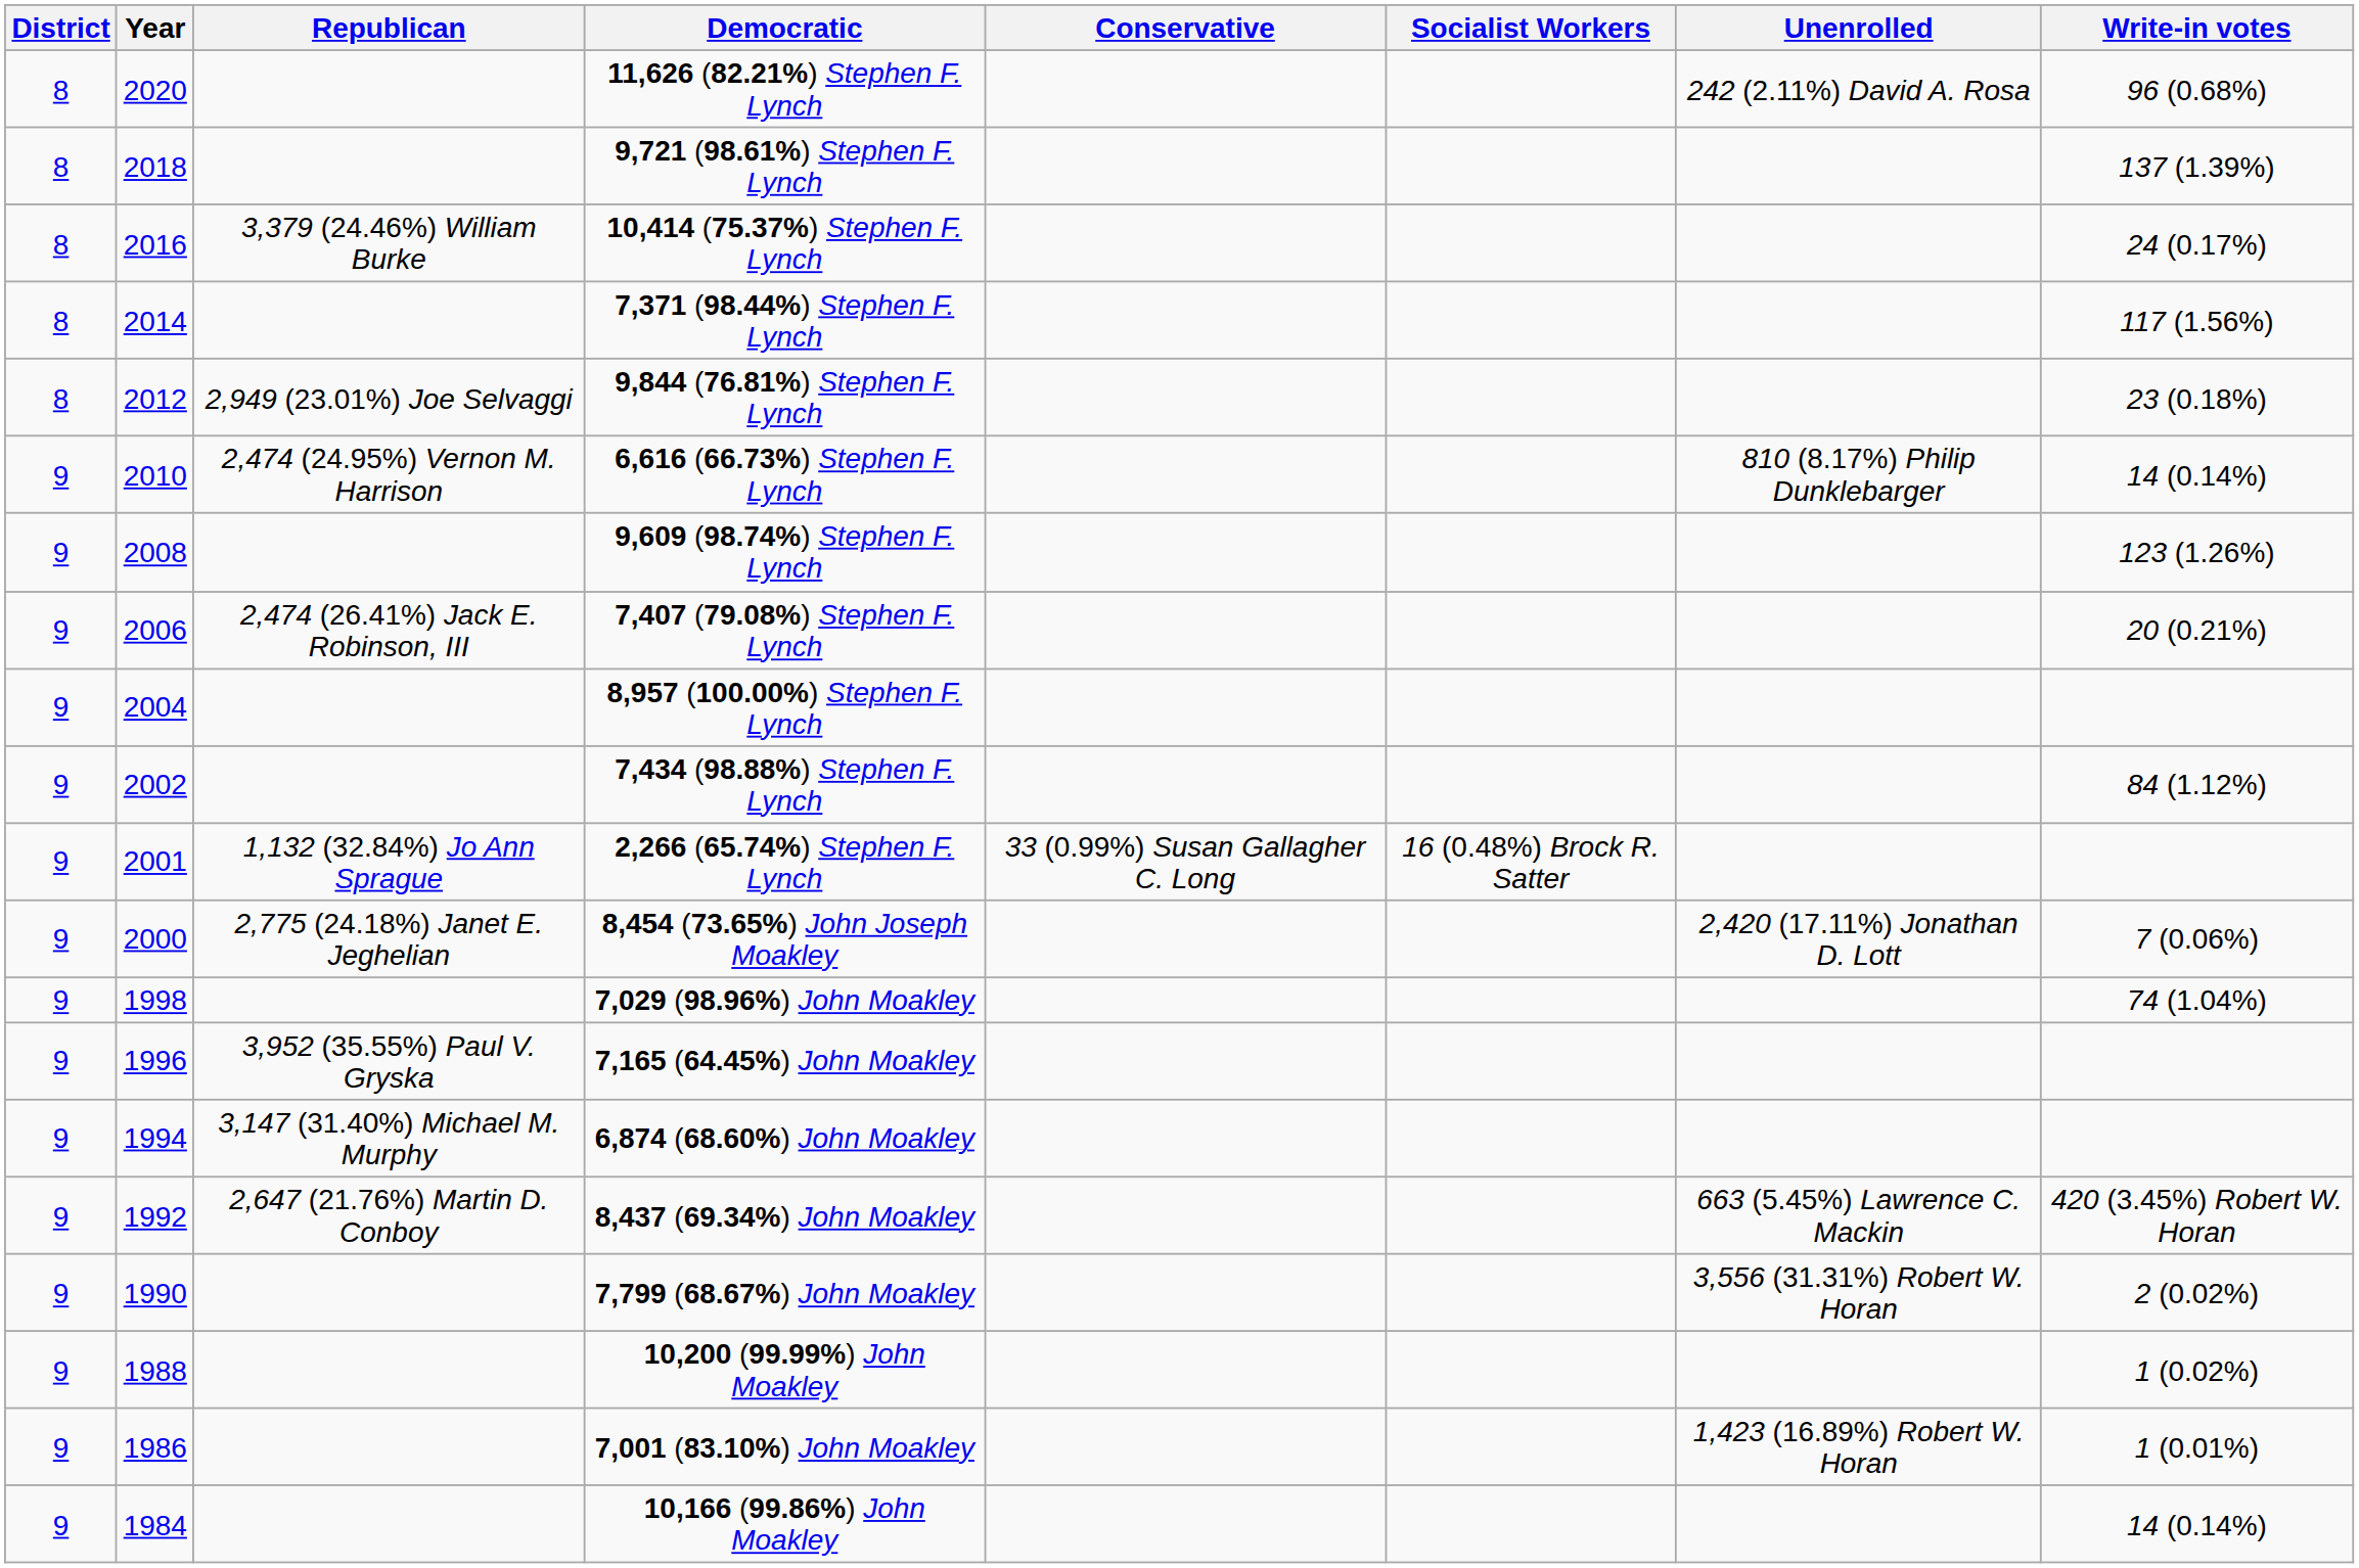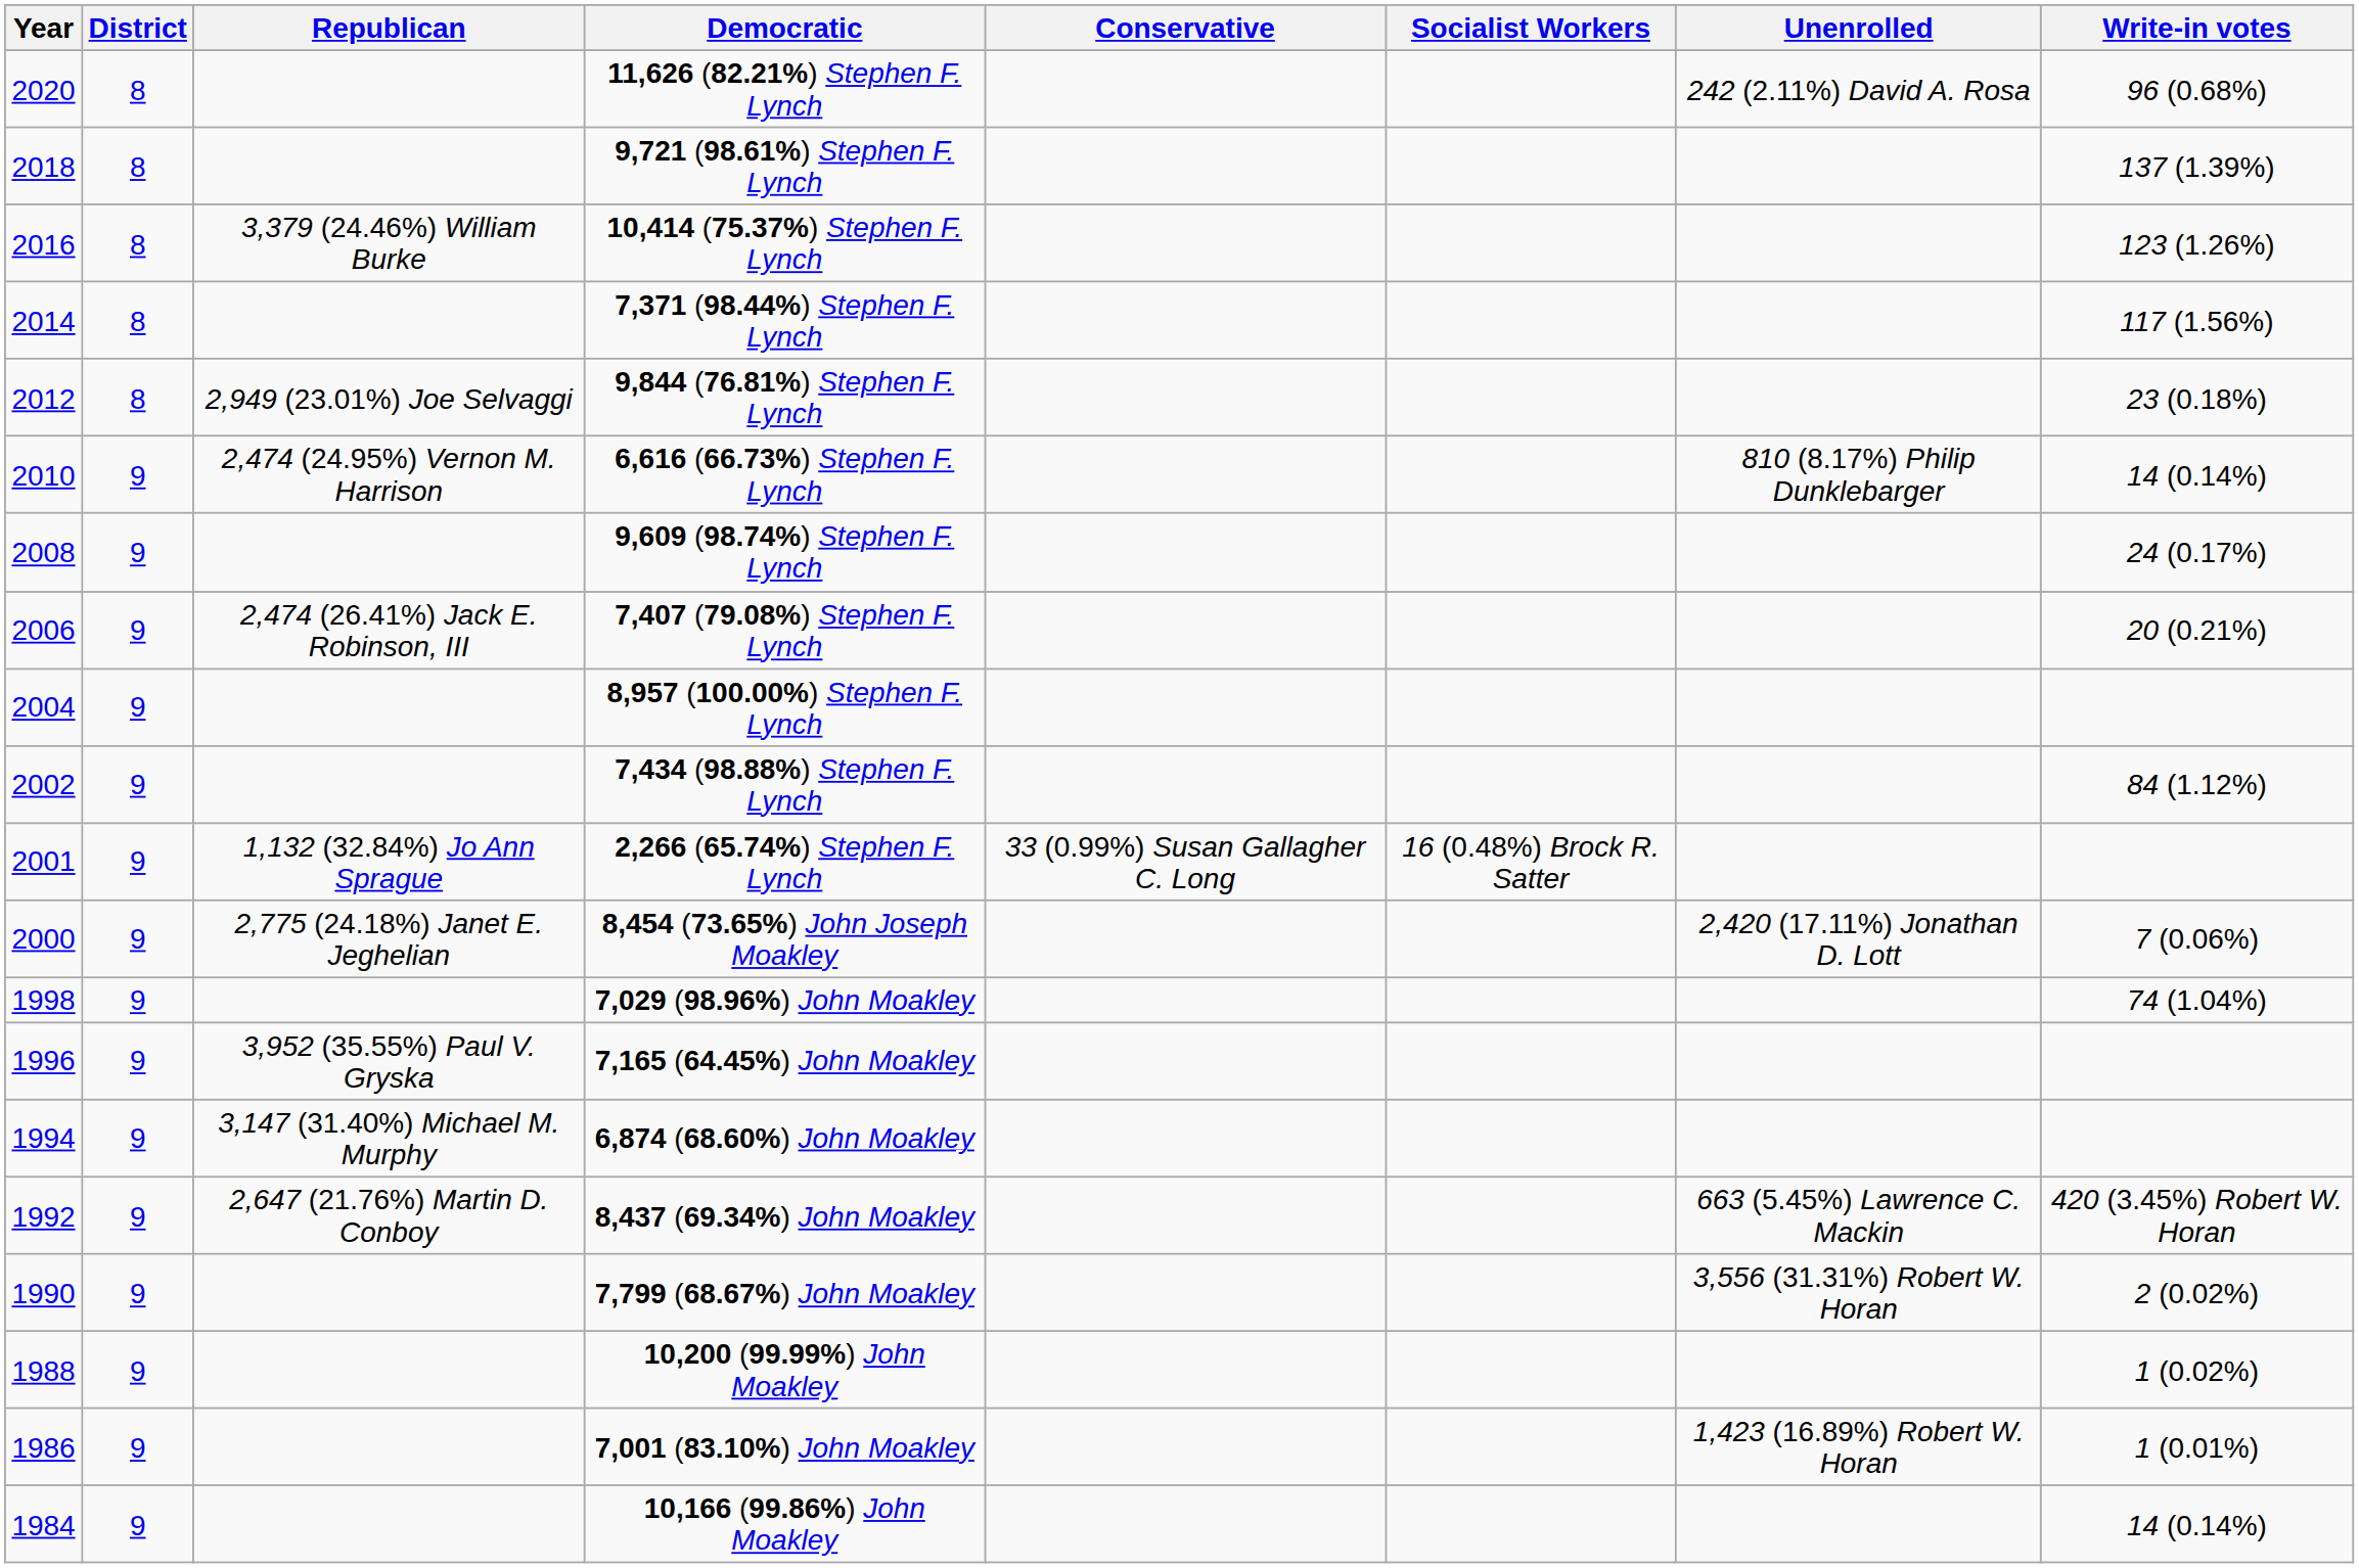columns swapped: Year <-> District
10,414 (75.37%) Stephen F. Lynch | Write-in votes: 24 (0.17%) -> 123 (1.26%)
9,609 (98.74%) Stephen F. Lynch | Write-in votes: 123 (1.26%) -> 24 (0.17%)
